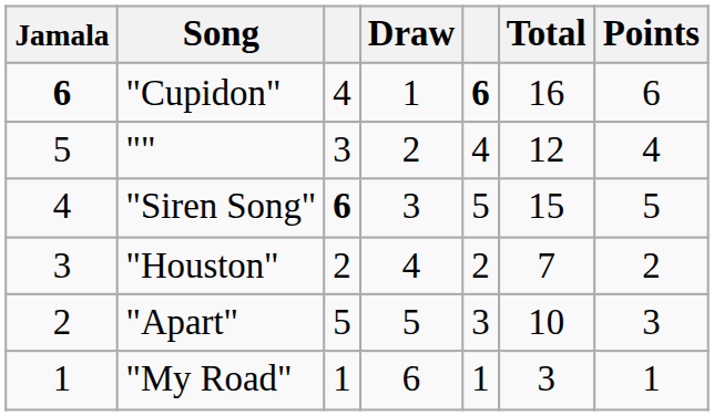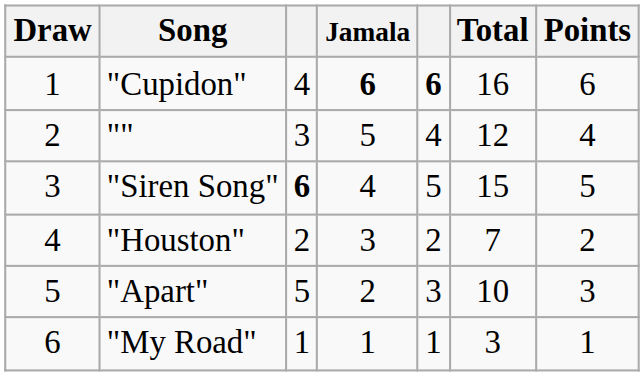columns swapped: Draw <-> Jamala
